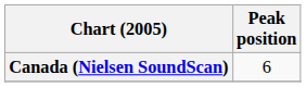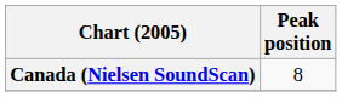Canada (Nielsen SoundScan) | Peak position: 6 -> 8
